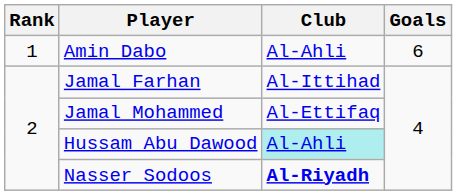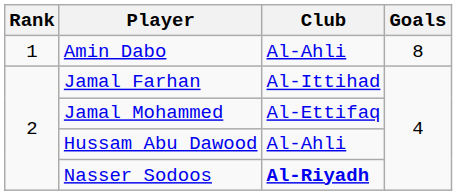Amin Dabo | Goals: 6 -> 8
Hussam Abu Dawood | Club: paleturquoise background -> no background
